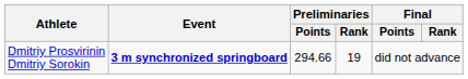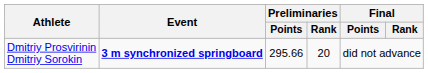Dmitriy Prosvirinin Dmitriy Sorokin | Preliminaries / Points: 294.66 -> 295.66
Dmitriy Prosvirinin Dmitriy Sorokin | Preliminaries / Rank: 19 -> 20
